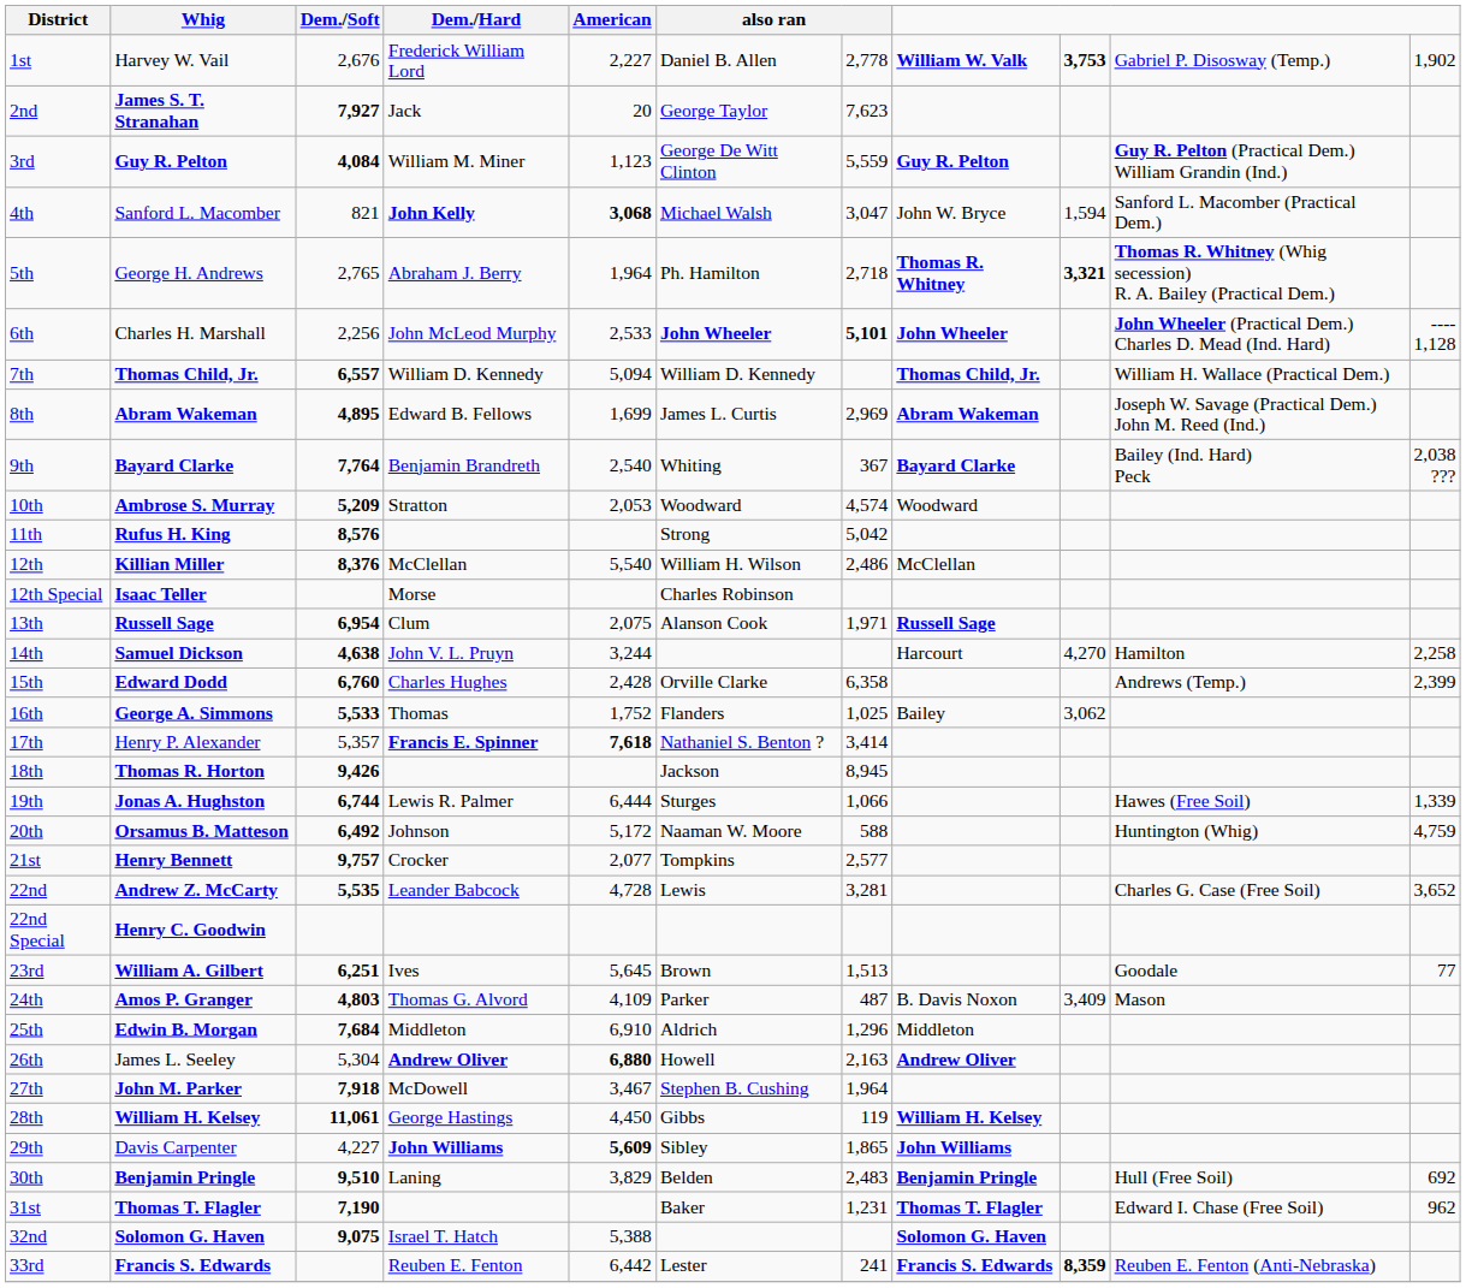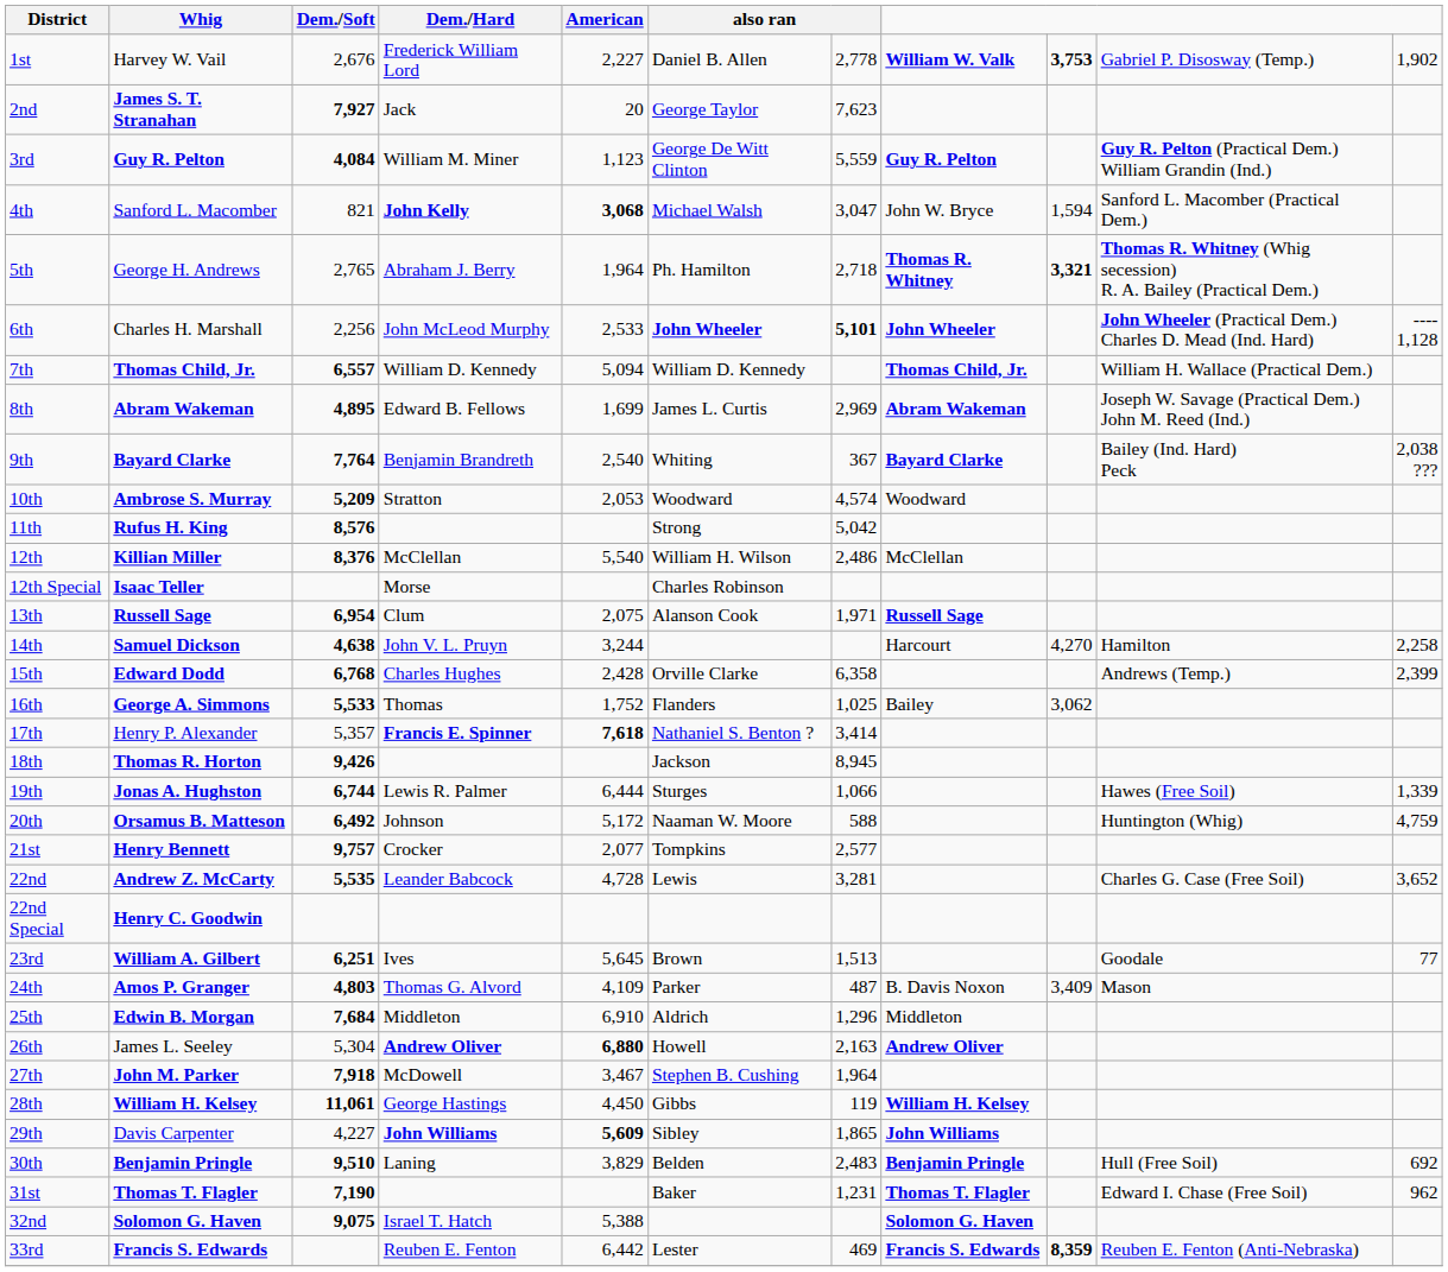15th | Dem./Soft: 6,760 -> 6,768
33rd | column 7: 241 -> 469
